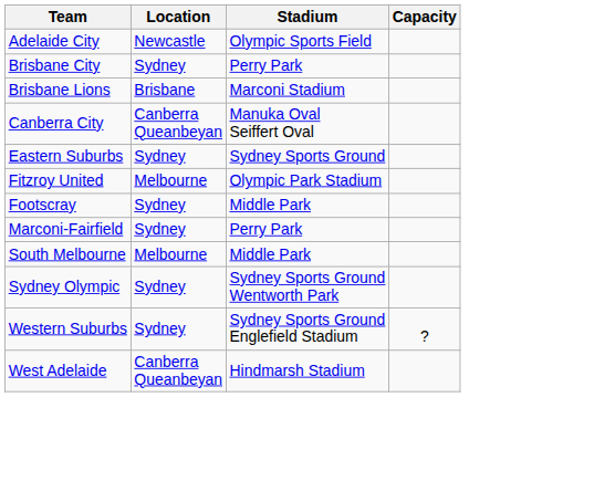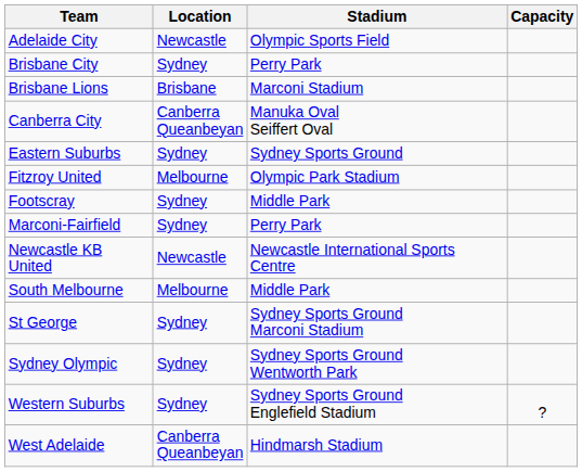+ row: Newcastle KB United | Newcastle | Newcastle International Sports Centre
+ row: St George | Sydney | Sydney Sports Ground Marconi Stadium
